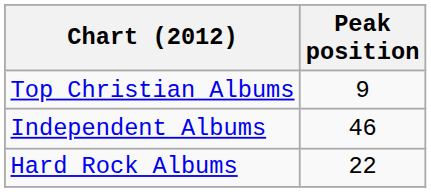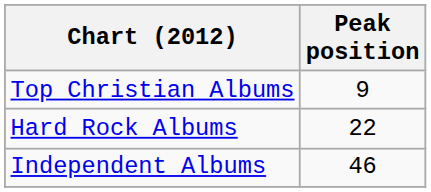rows swapped: Hard Rock Albums <-> Independent Albums
